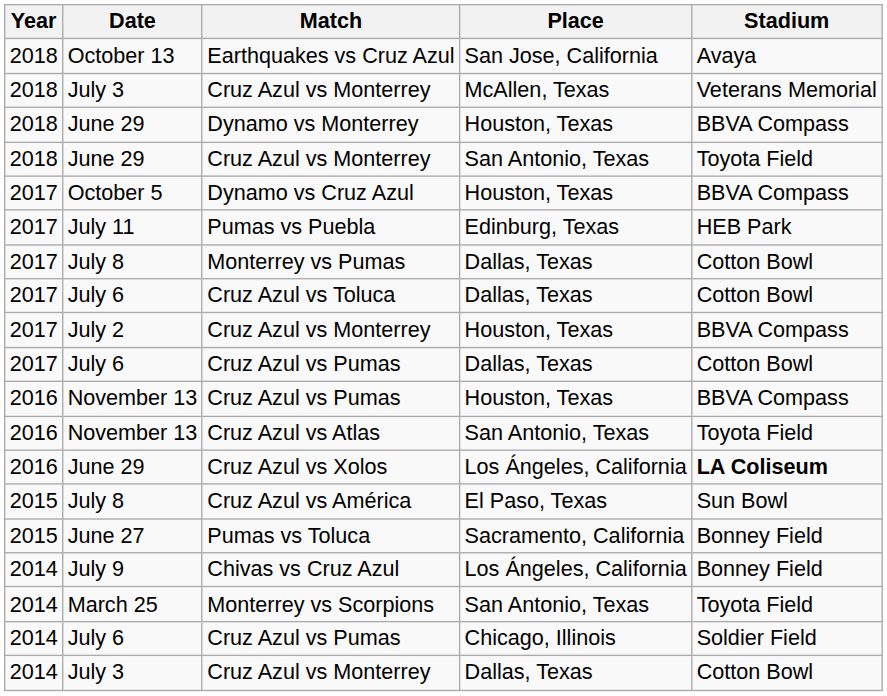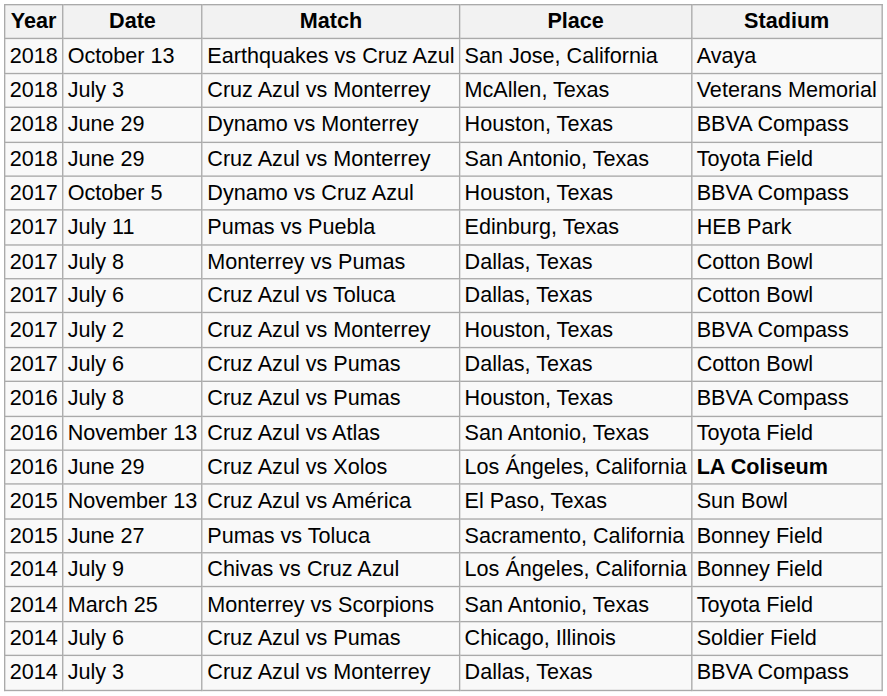Cruz Azul vs Pumas / Houston, Texas | Date: November 13 -> July 8
Cruz Azul vs América | Date: July 8 -> November 13
Cruz Azul vs Monterrey / Dallas, Texas | Stadium: Cotton Bowl -> BBVA Compass
